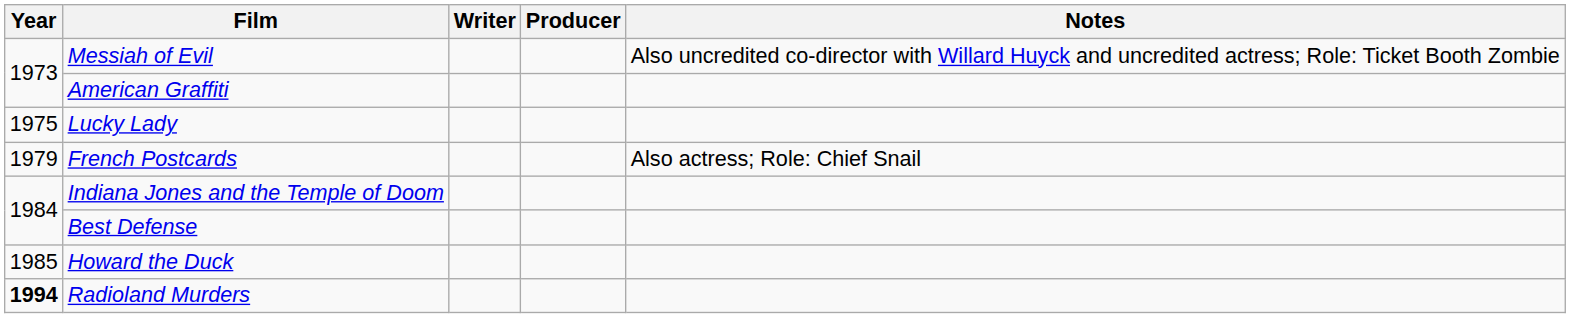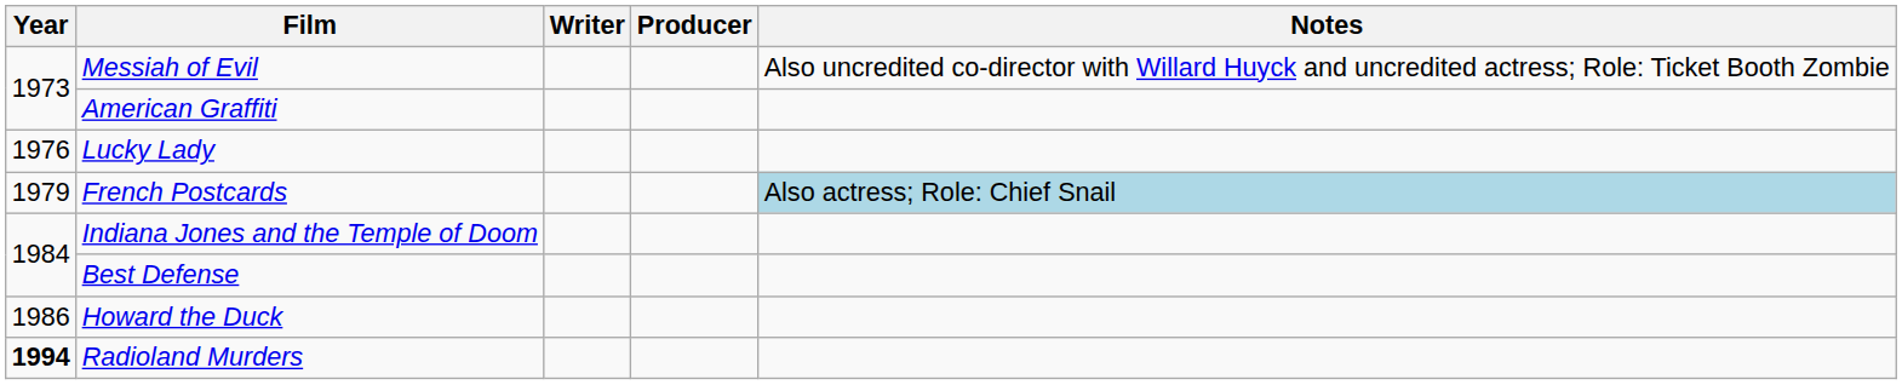Lucky Lady | Year: 1975 -> 1976
French Postcards | Notes: no background -> lightblue background
Howard the Duck | Year: 1985 -> 1986
